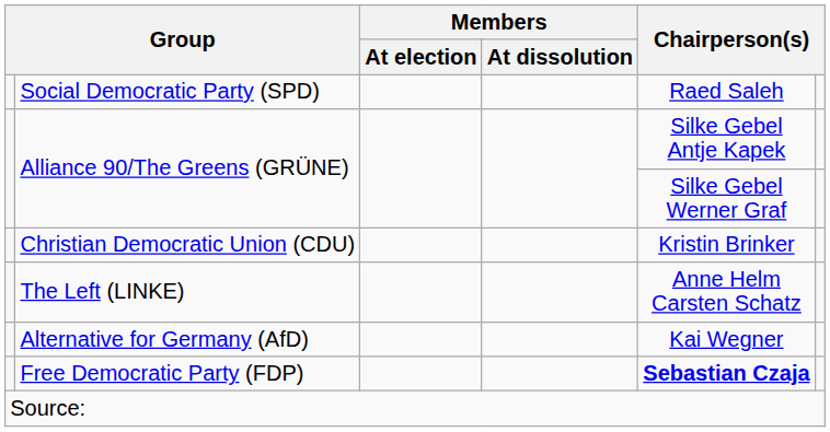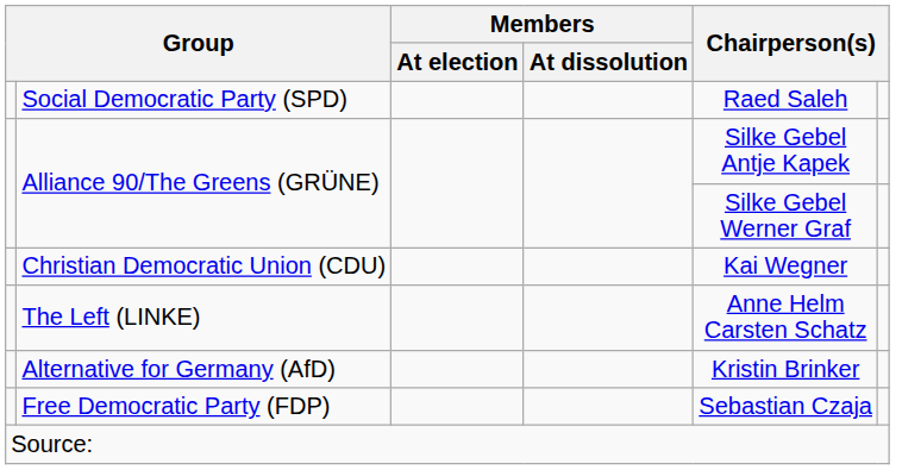Christian Democratic Union (CDU) | column 5: Kristin Brinker -> Kai Wegner
Alternative for Germany (AfD) | column 5: Kai Wegner -> Kristin Brinker
Free Democratic Party (FDP) | column 5: bold -> normal
